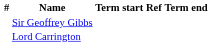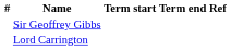columns swapped: Term end <-> Ref
